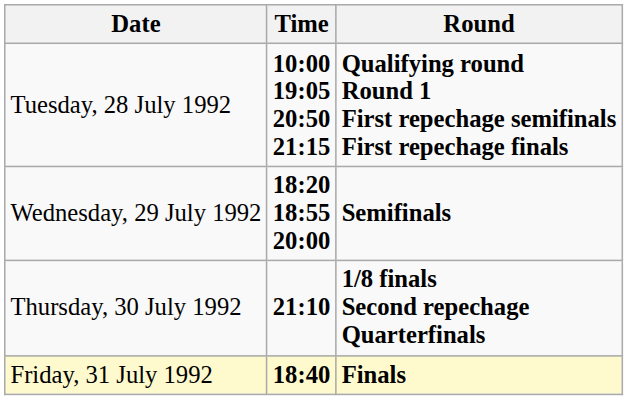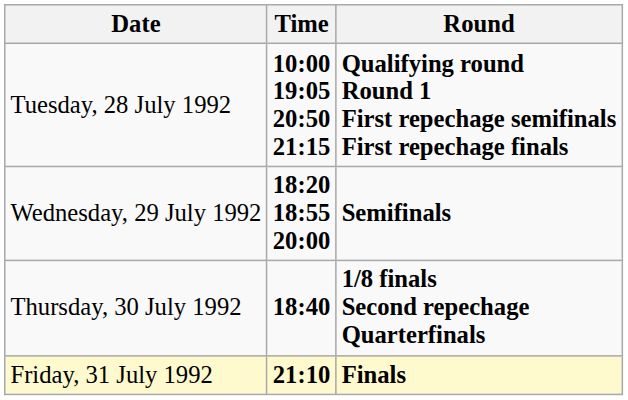Thursday, 30 July 1992 | Time: 21:10 -> 18:40
Friday, 31 July 1992 | Time: 18:40 -> 21:10
